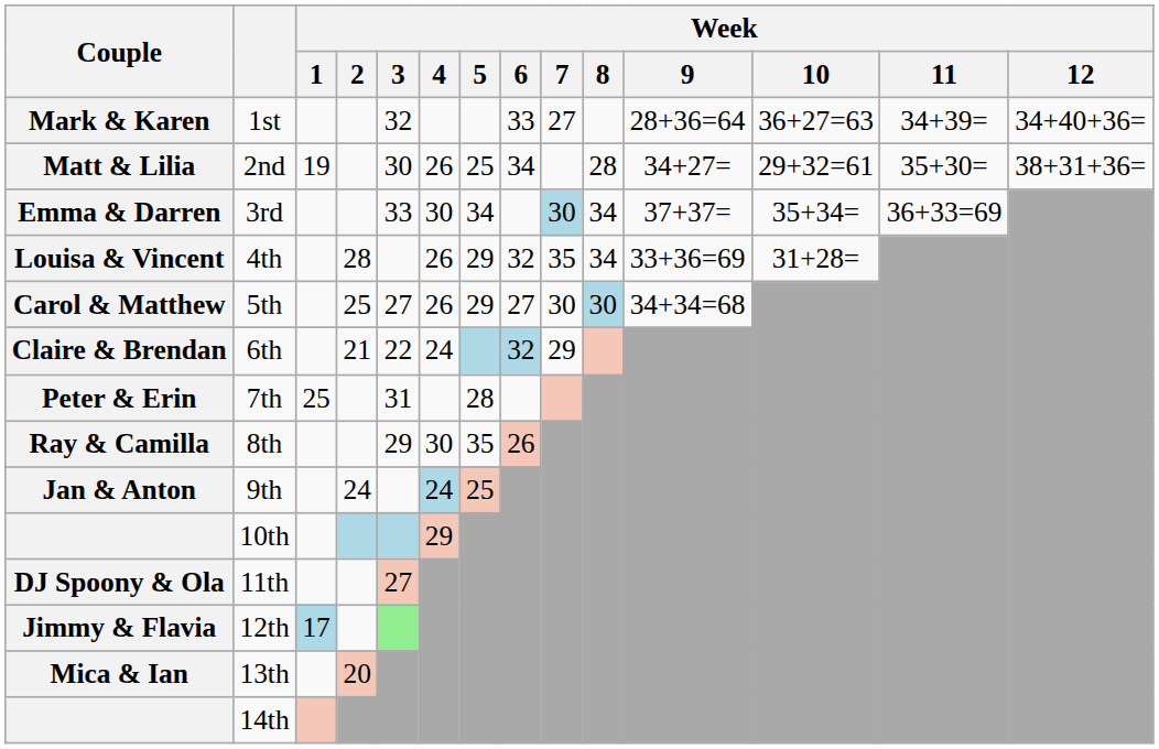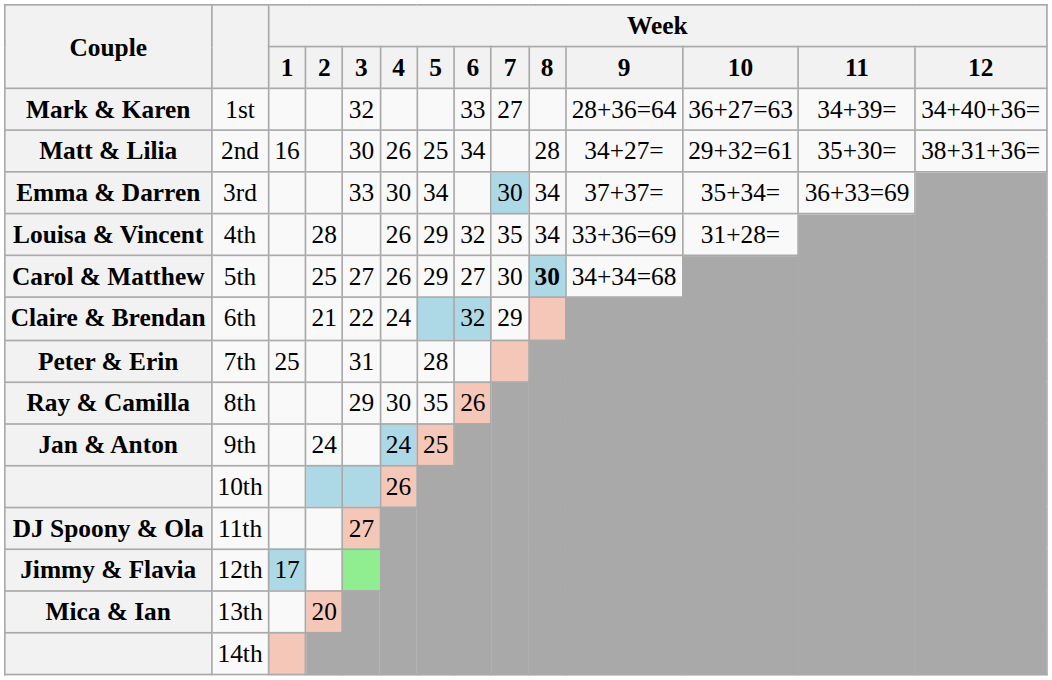2nd | Week / 1: 19 -> 16
5th | Week / 8: normal -> bold
10th | Week / 4: 29 -> 26
